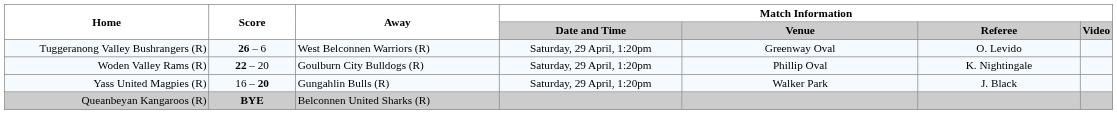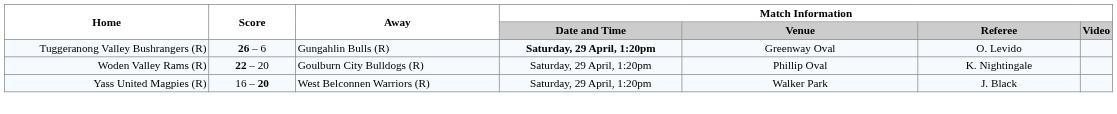Tuggeranong Valley Bushrangers (R) | Away: West Belconnen Warriors (R) -> Gungahlin Bulls (R)
Tuggeranong Valley Bushrangers (R) | Match Information / Date and Time: normal -> bold
Yass United Magpies (R) | Away: Gungahlin Bulls (R) -> West Belconnen Warriors (R)
- row: Queanbeyan Kangaroos (R) | BYE | Belconnen United Sharks (R)
